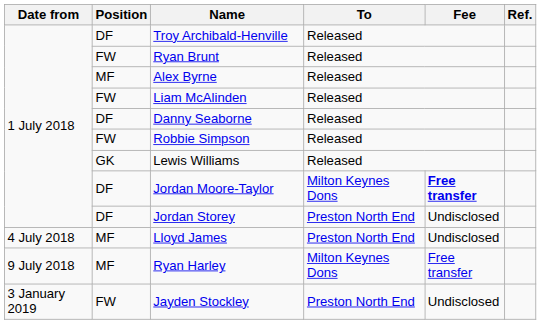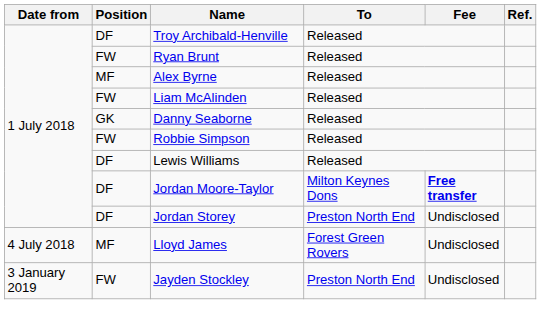Danny Seaborne | Position: DF -> GK
Lewis Williams | Position: GK -> DF
Lloyd James | To: Preston North End -> Forest Green Rovers
- row: 9 July 2018 | MF | Ryan Harley | Milton Keynes Dons | Free transfer
